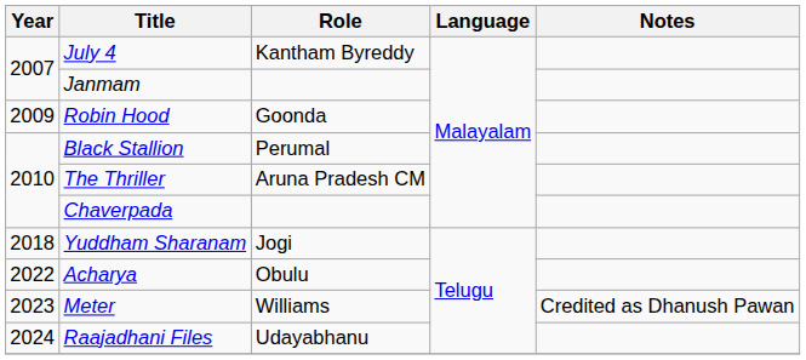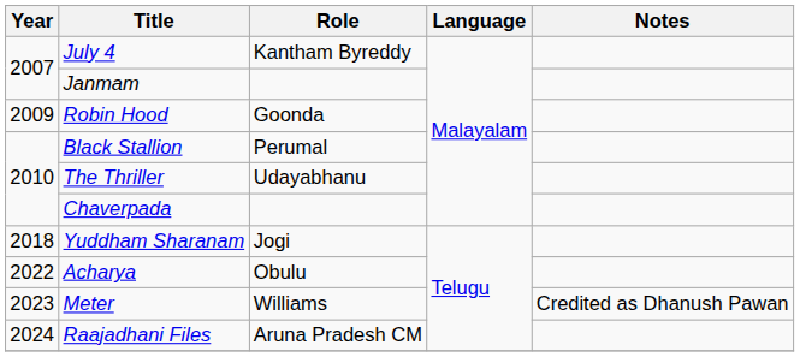The Thriller | Role: Aruna Pradesh CM -> Udayabhanu
Raajadhani Files | Role: Udayabhanu -> Aruna Pradesh CM
